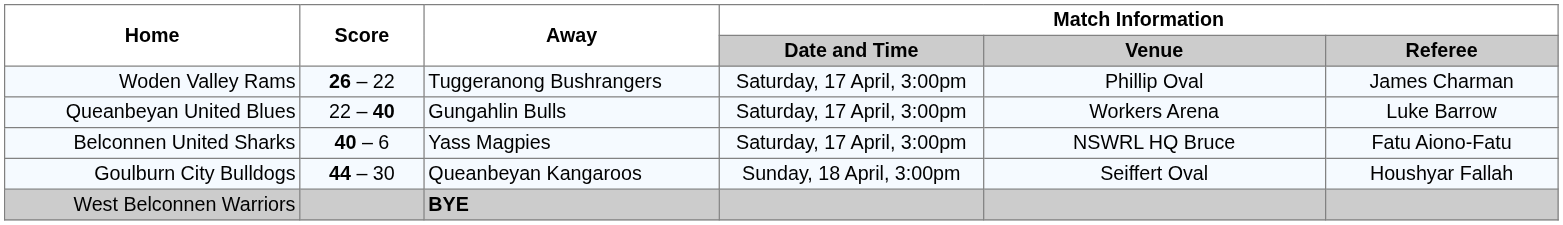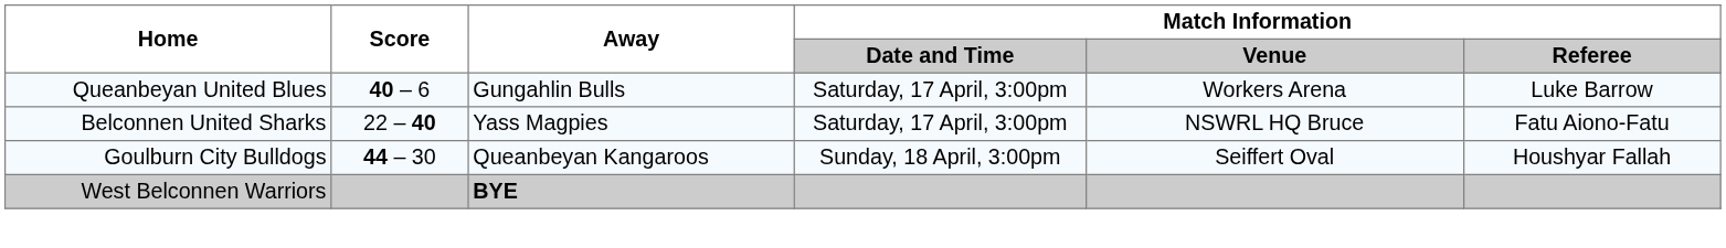- row: Woden Valley Rams | 26 – 22 | Tuggeranong Bushrangers | Saturday, 17 April, 3:00pm | Phillip Oval | James Charman
Queanbeyan United Blues | Score: 22 – 40 -> 40 – 6
Belconnen United Sharks | Score: 40 – 6 -> 22 – 40
